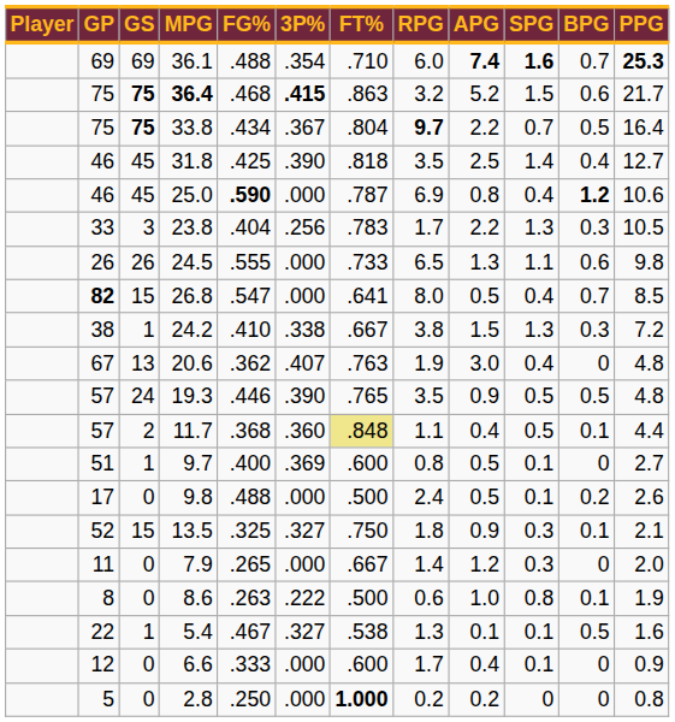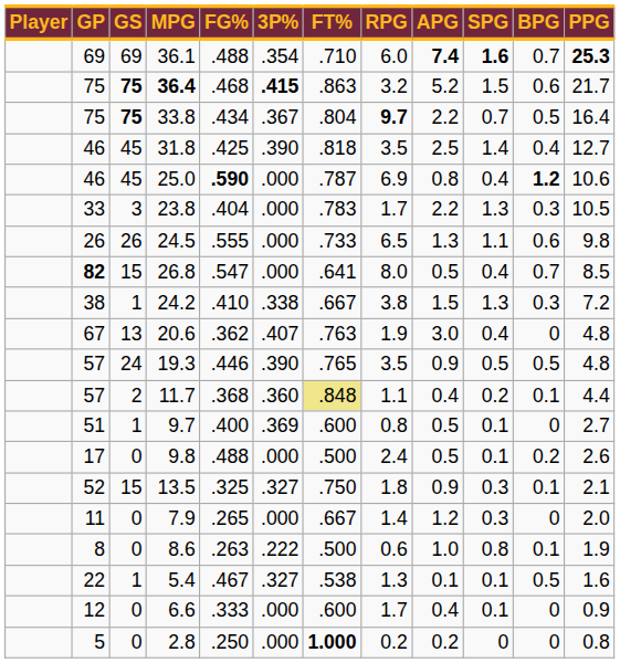23.8 | 3P%: .256 -> .000
11.7 | SPG: 0.5 -> 0.2
